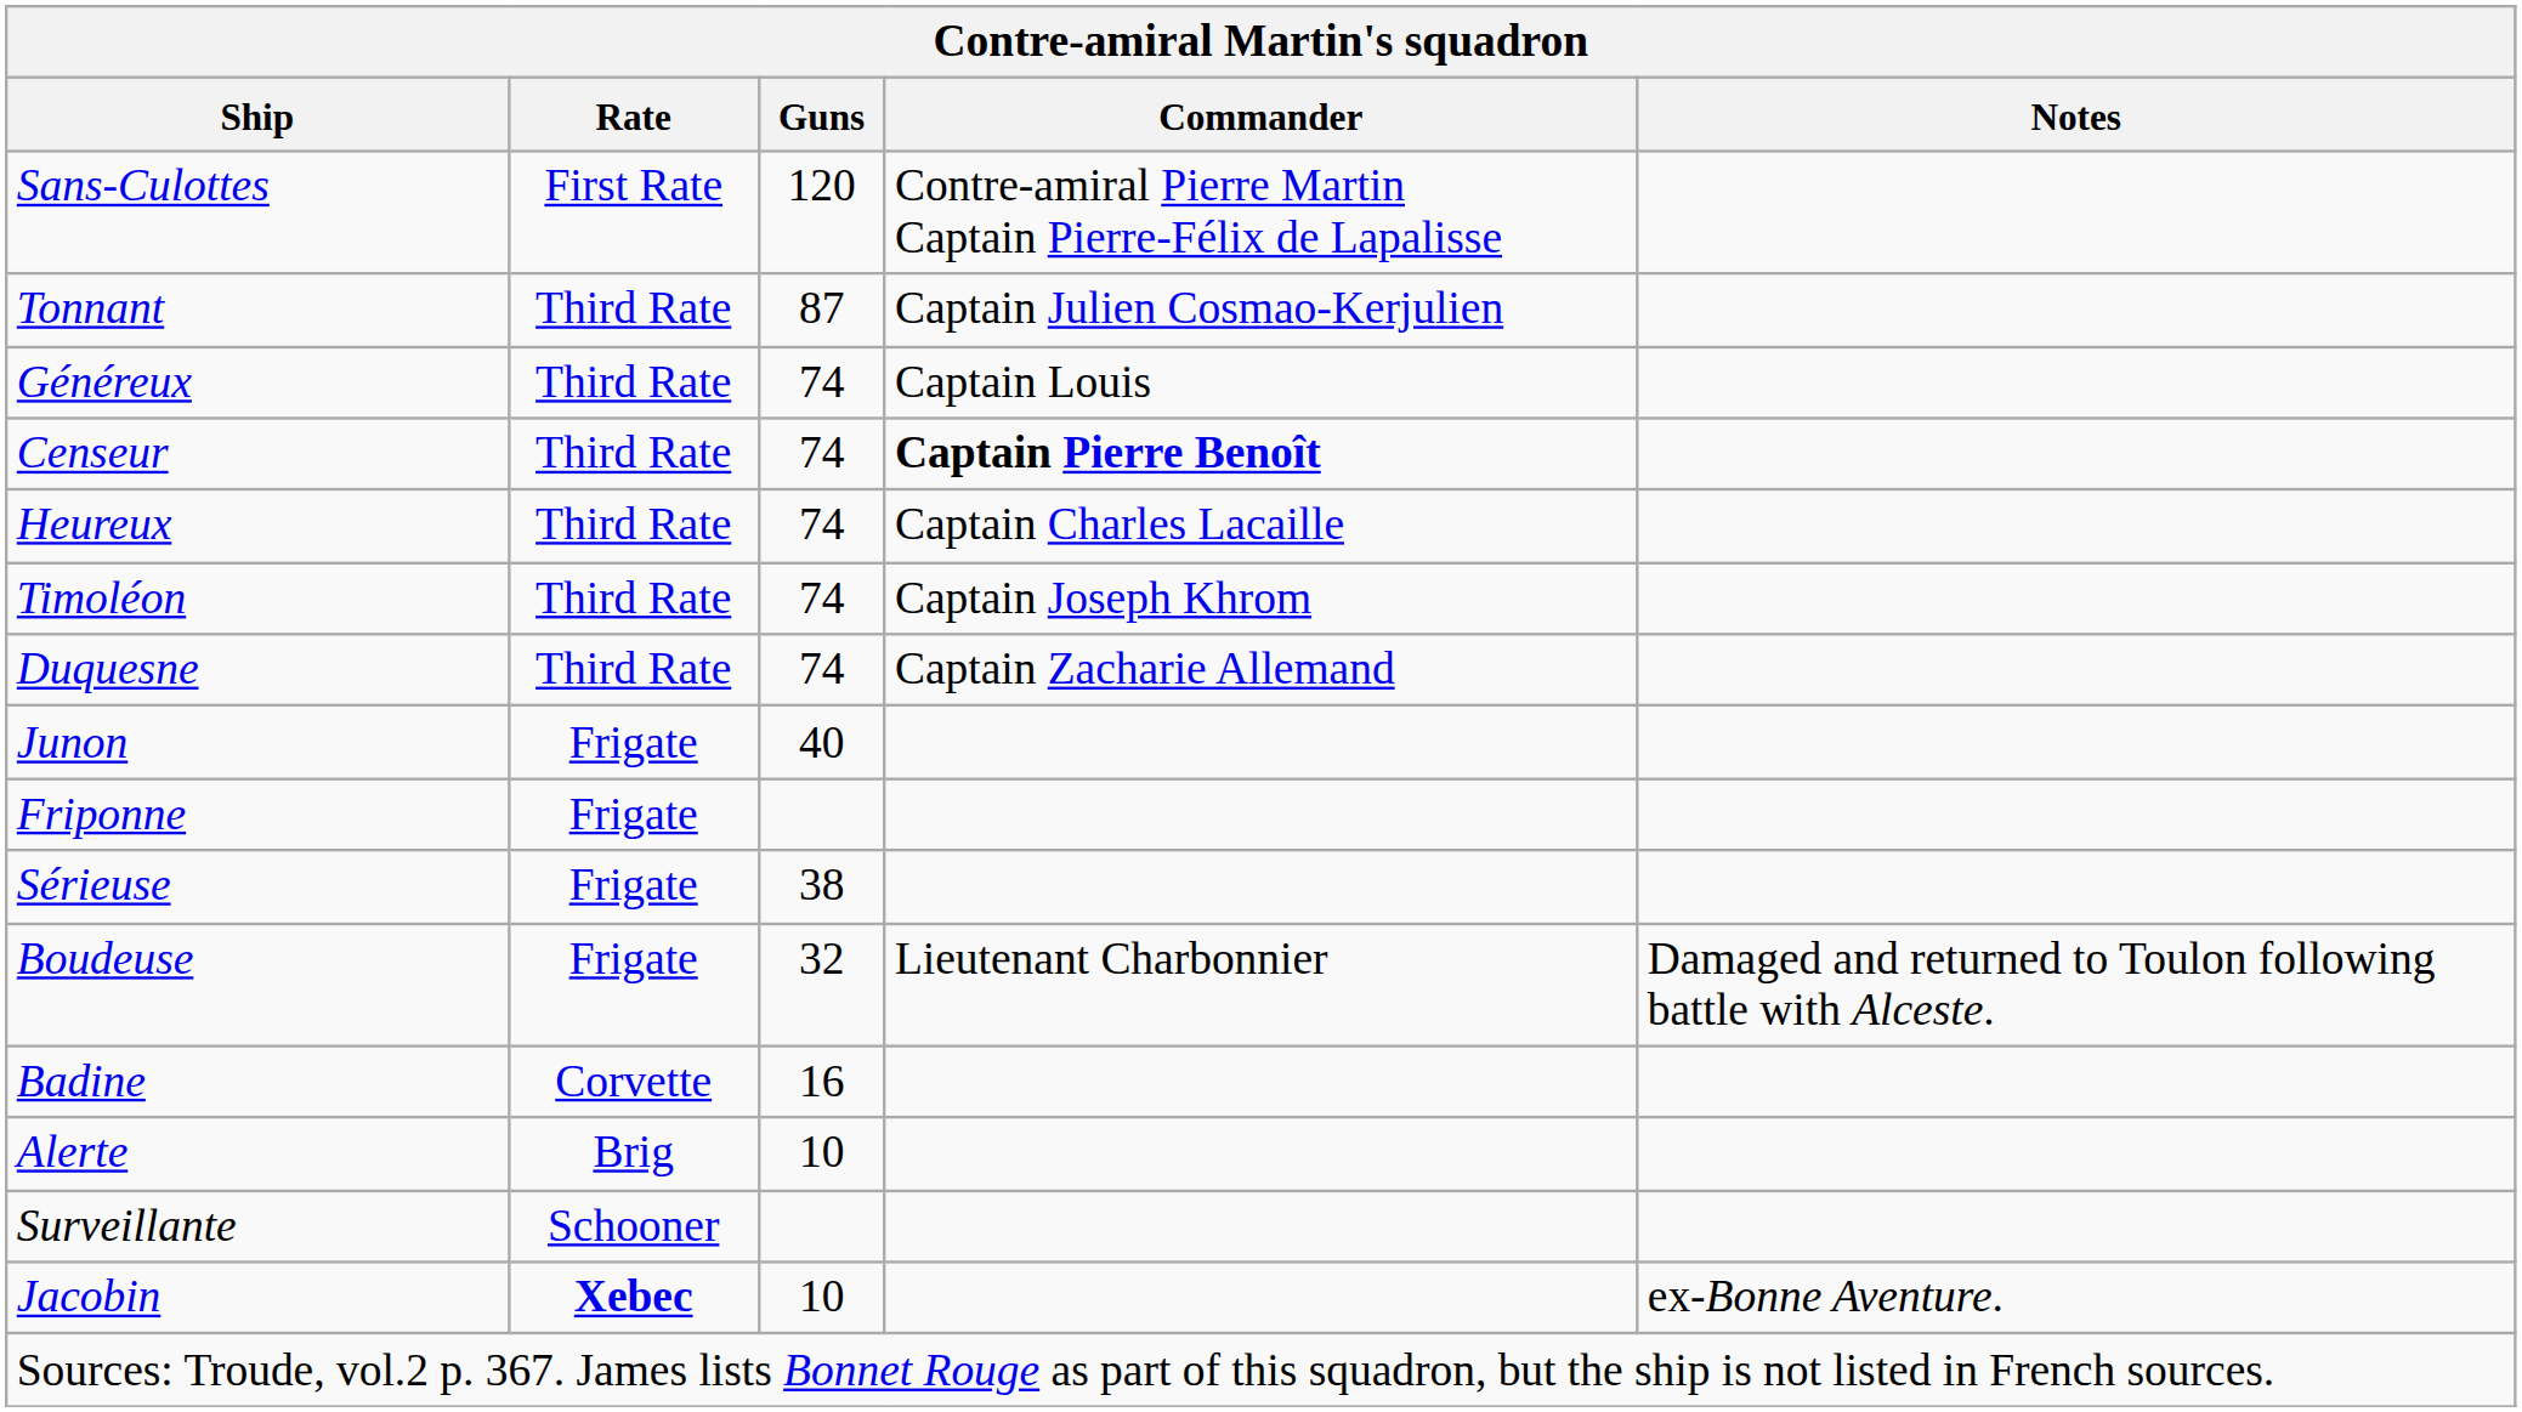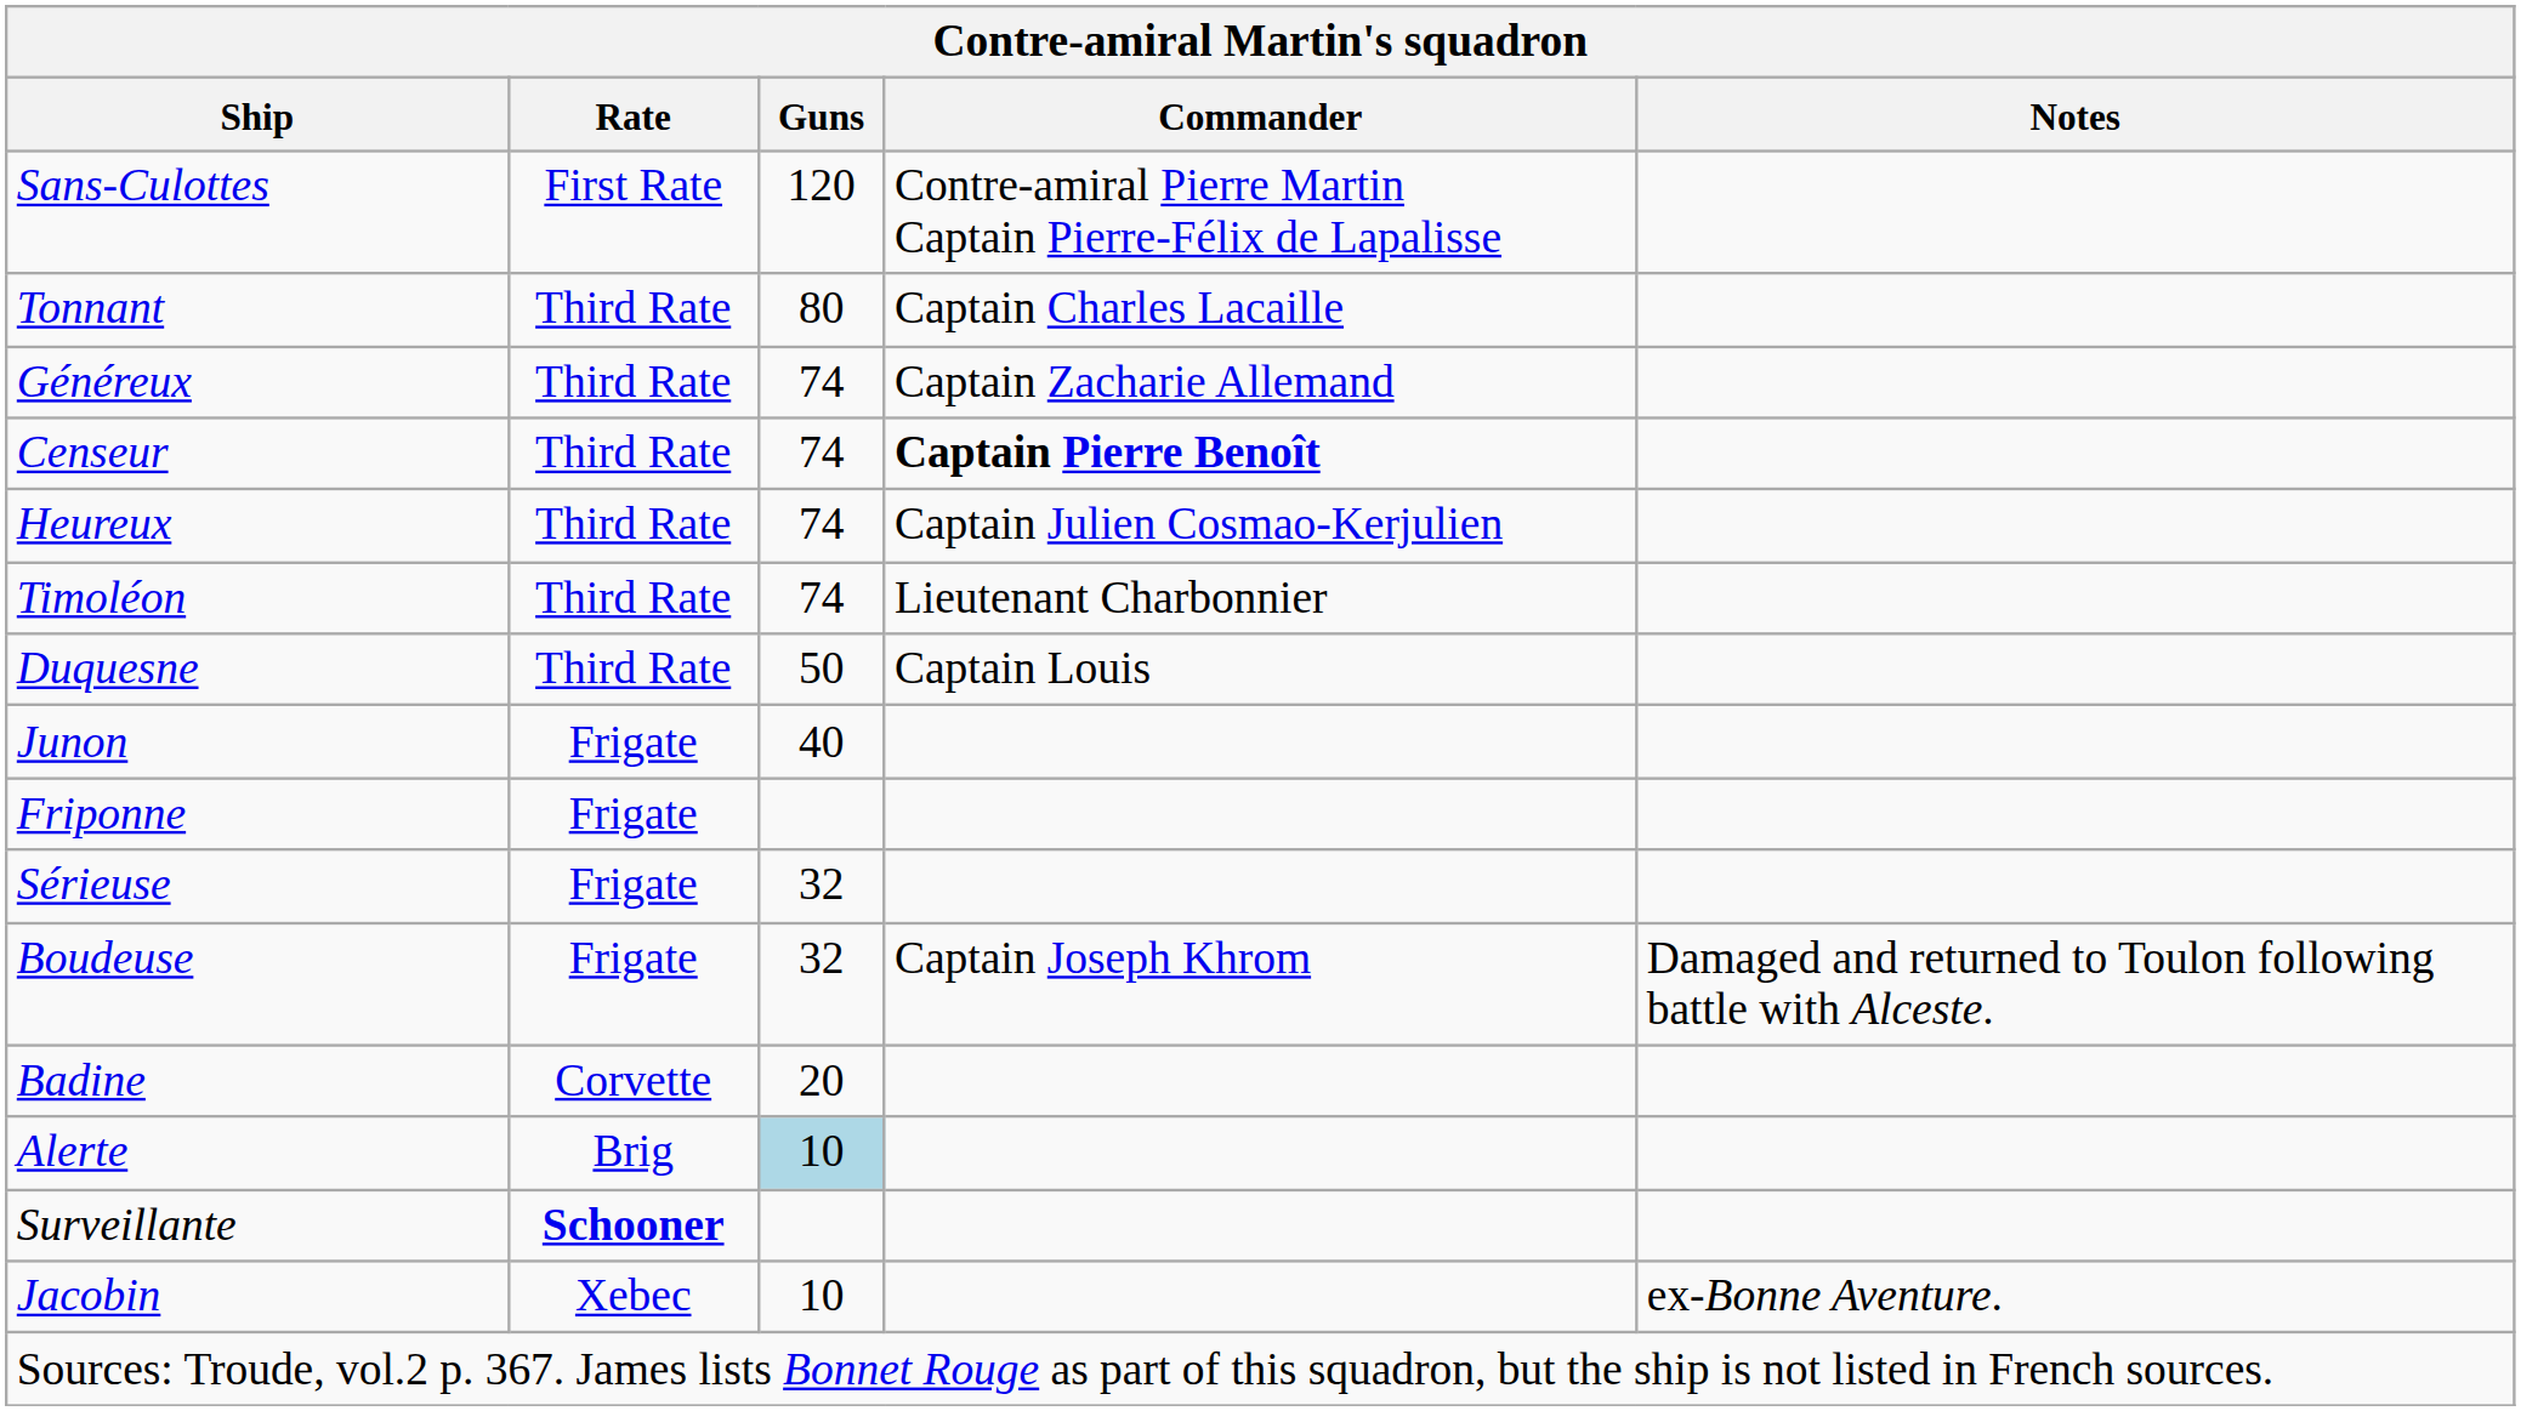Tonnant | Guns: 87 -> 80
Tonnant | Commander: Captain Julien Cosmao-Kerjulien -> Captain Charles Lacaille
Généreux | Commander: Captain Louis -> Captain Zacharie Allemand
Heureux | Commander: Captain Charles Lacaille -> Captain Julien Cosmao-Kerjulien
Timoléon | Commander: Captain Joseph Khrom -> Lieutenant Charbonnier
Duquesne | Guns: 74 -> 50
Duquesne | Commander: Captain Zacharie Allemand -> Captain Louis
Sérieuse | Guns: 38 -> 32
Boudeuse | Commander: Lieutenant Charbonnier -> Captain Joseph Khrom
Badine | Guns: 16 -> 20
Alerte | Guns: no background -> lightblue background
Surveillante | Rate: normal -> bold
Jacobin | Rate: bold -> normal
